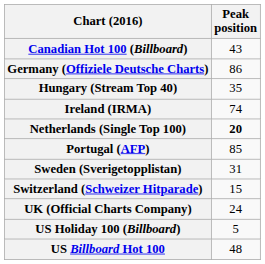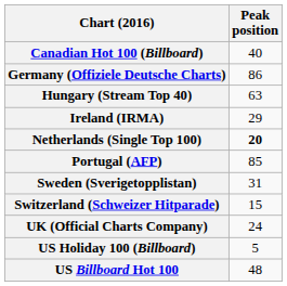Canadian Hot 100 (Billboard) | Peak position: 43 -> 40
Hungary (Stream Top 40) | Peak position: 35 -> 63
Ireland (IRMA) | Peak position: 74 -> 29
